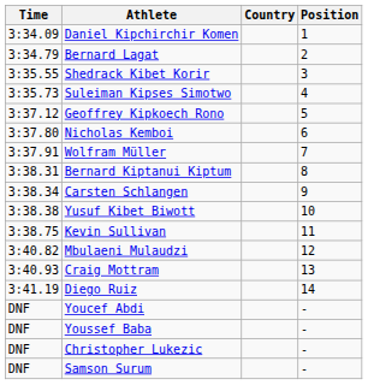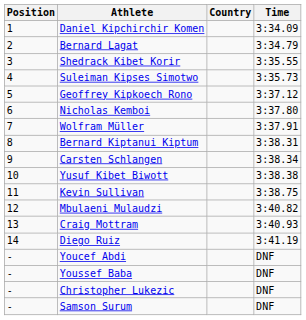columns swapped: Position <-> Time
